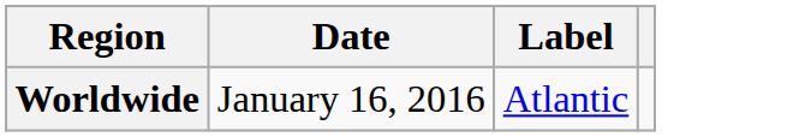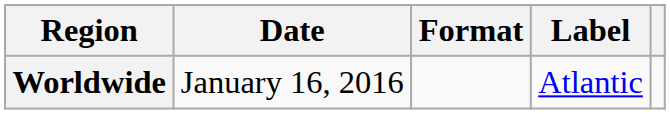+ column: Format
